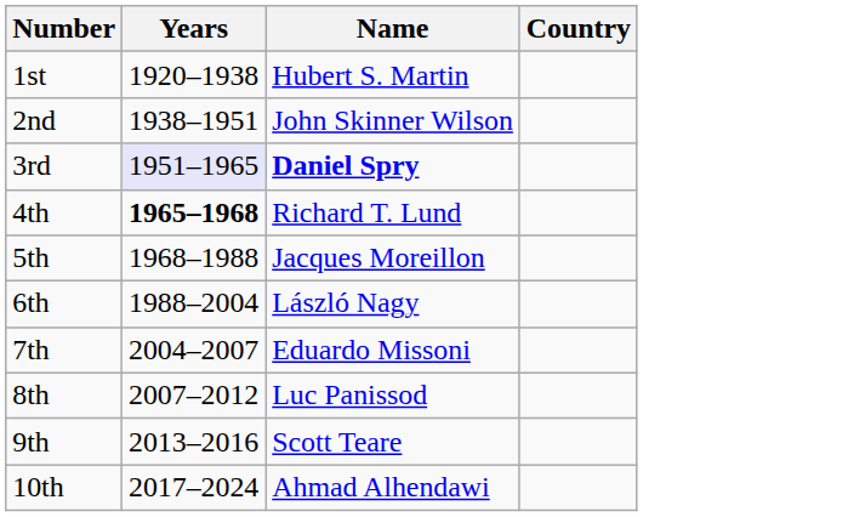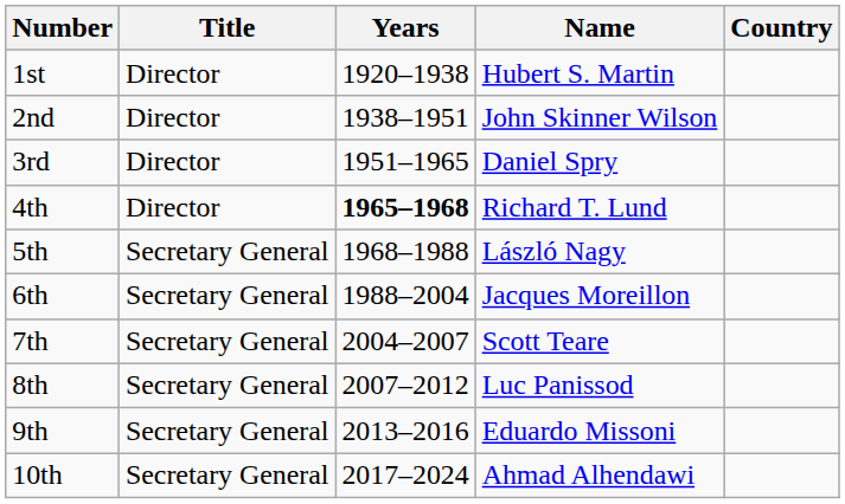+ column: Title | Director | Director | Director | Director | Secretary General | Secretary General | Secretary General | Secretary General | Secretary General | Secretary General
3rd | Years: lavender background -> no background
3rd | Name: bold -> normal
5th | Name: Jacques Moreillon -> László Nagy
6th | Name: László Nagy -> Jacques Moreillon
7th | Name: Eduardo Missoni -> Scott Teare
9th | Name: Scott Teare -> Eduardo Missoni
